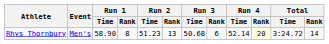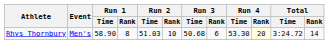Rhys Thornbury | Run 2 / Time: 51.23 -> 51.03
Rhys Thornbury | Run 2 / Rank: 13 -> 10
Rhys Thornbury | Run 4 / Time: 52.14 -> 53.30
